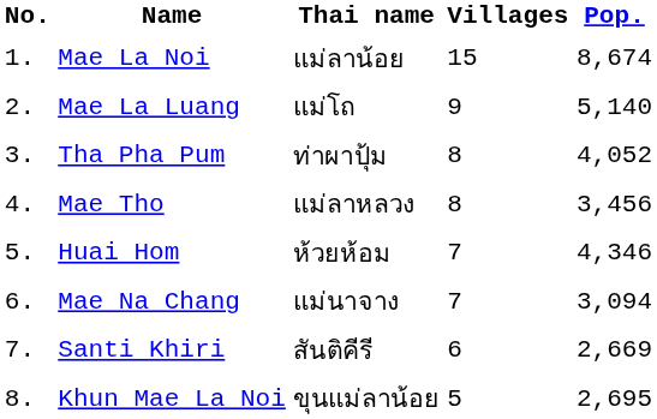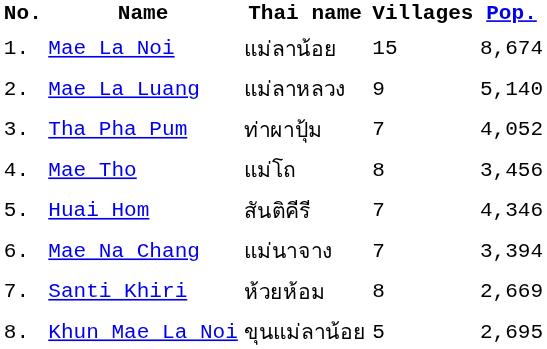Mae La Luang | Thai name: แม่โถ -> แม่ลาหลวง
Tha Pha Pum | Villages: 8 -> 7
Mae Tho | Thai name: แม่ลาหลวง -> แม่โถ
Huai Hom | Thai name: ห้วยห้อม -> สันติคีรี
Mae Na Chang | Pop.: 3,094 -> 3,394
Santi Khiri | Thai name: สันติคีรี -> ห้วยห้อม
Santi Khiri | Villages: 6 -> 8
